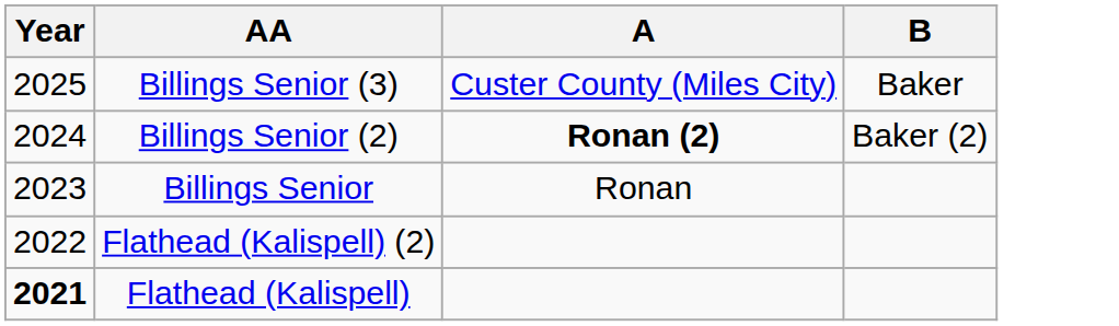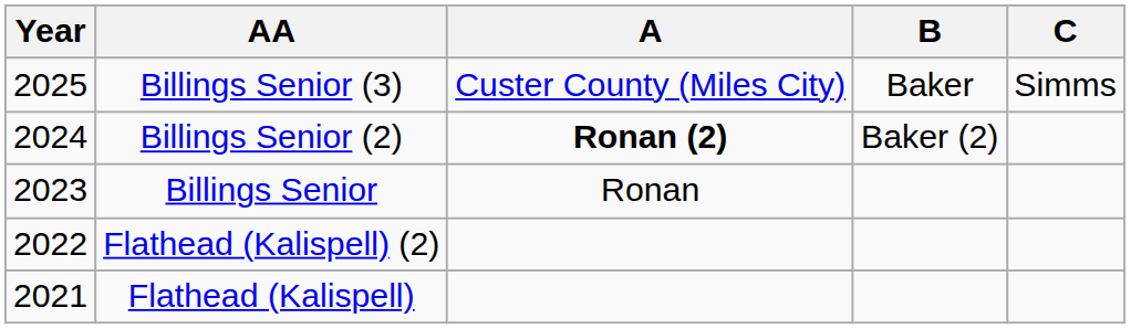+ column: C | Simms
Flathead (Kalispell) | Year: bold -> normal
